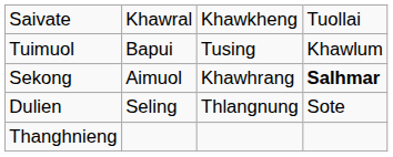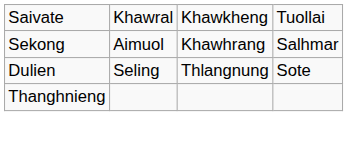- row: Tuimuol | Bapui | Tusing | Khawlum
Sekong | column 4: bold -> normal
